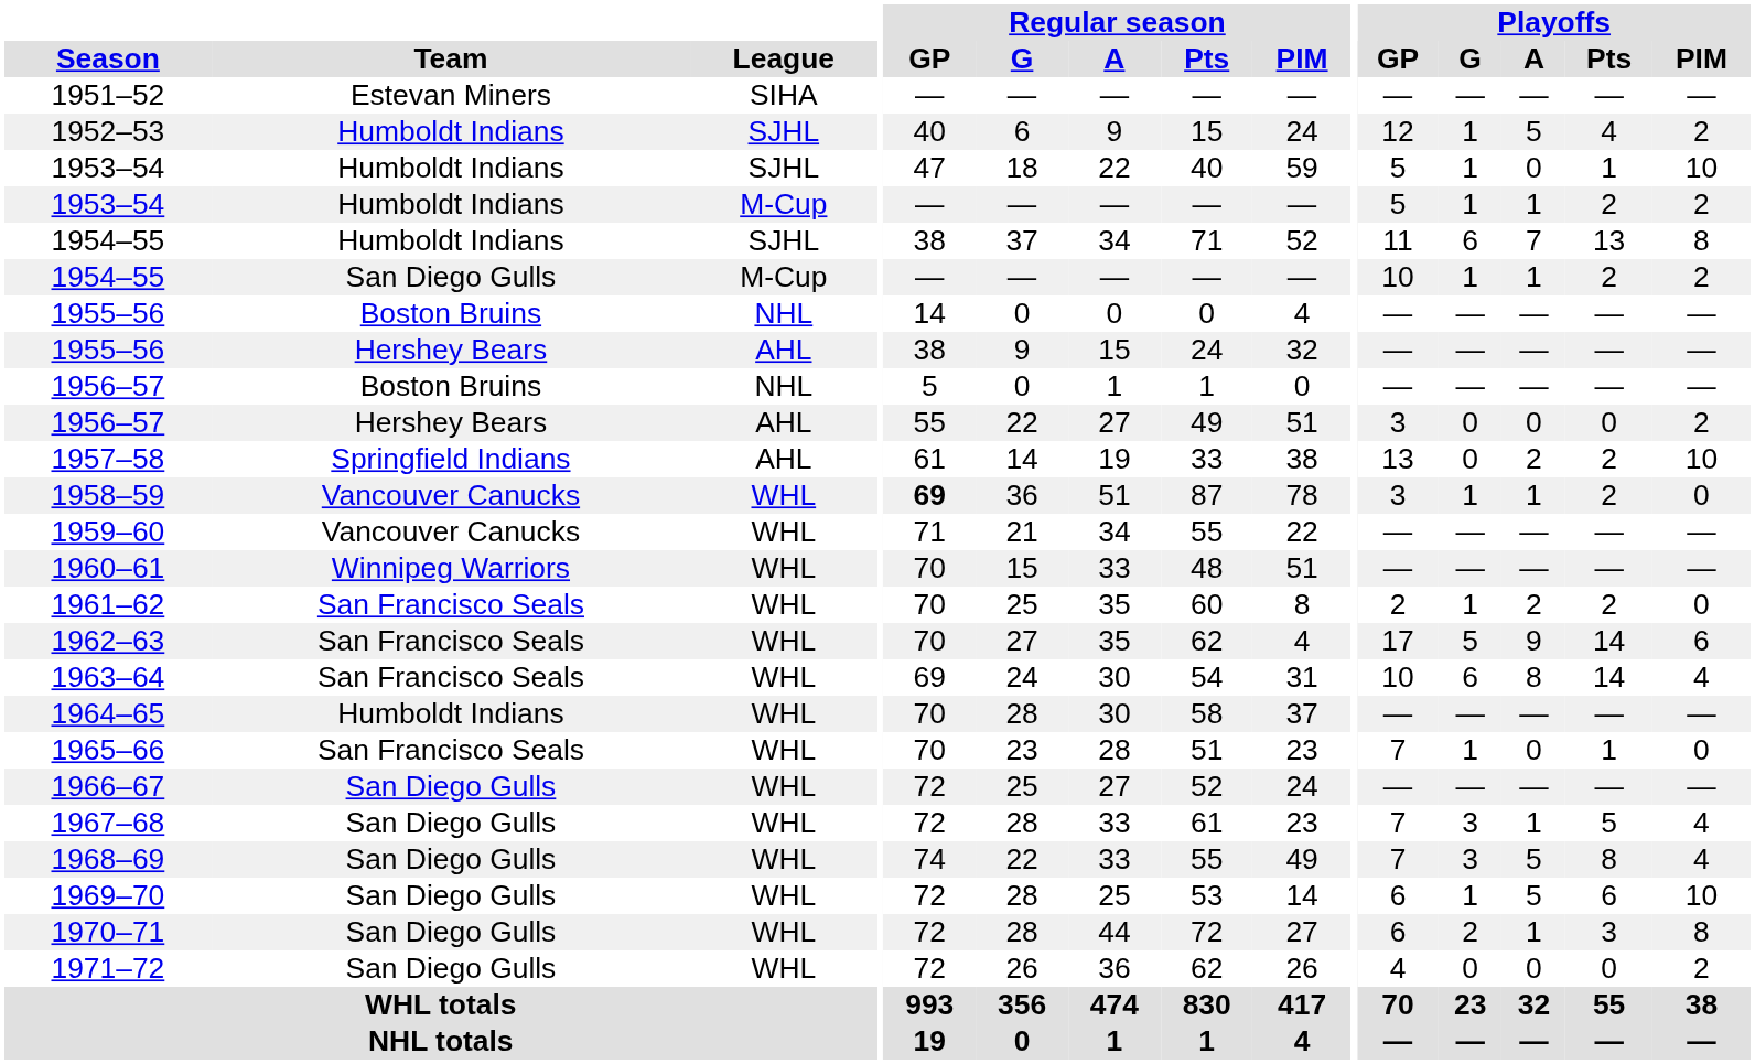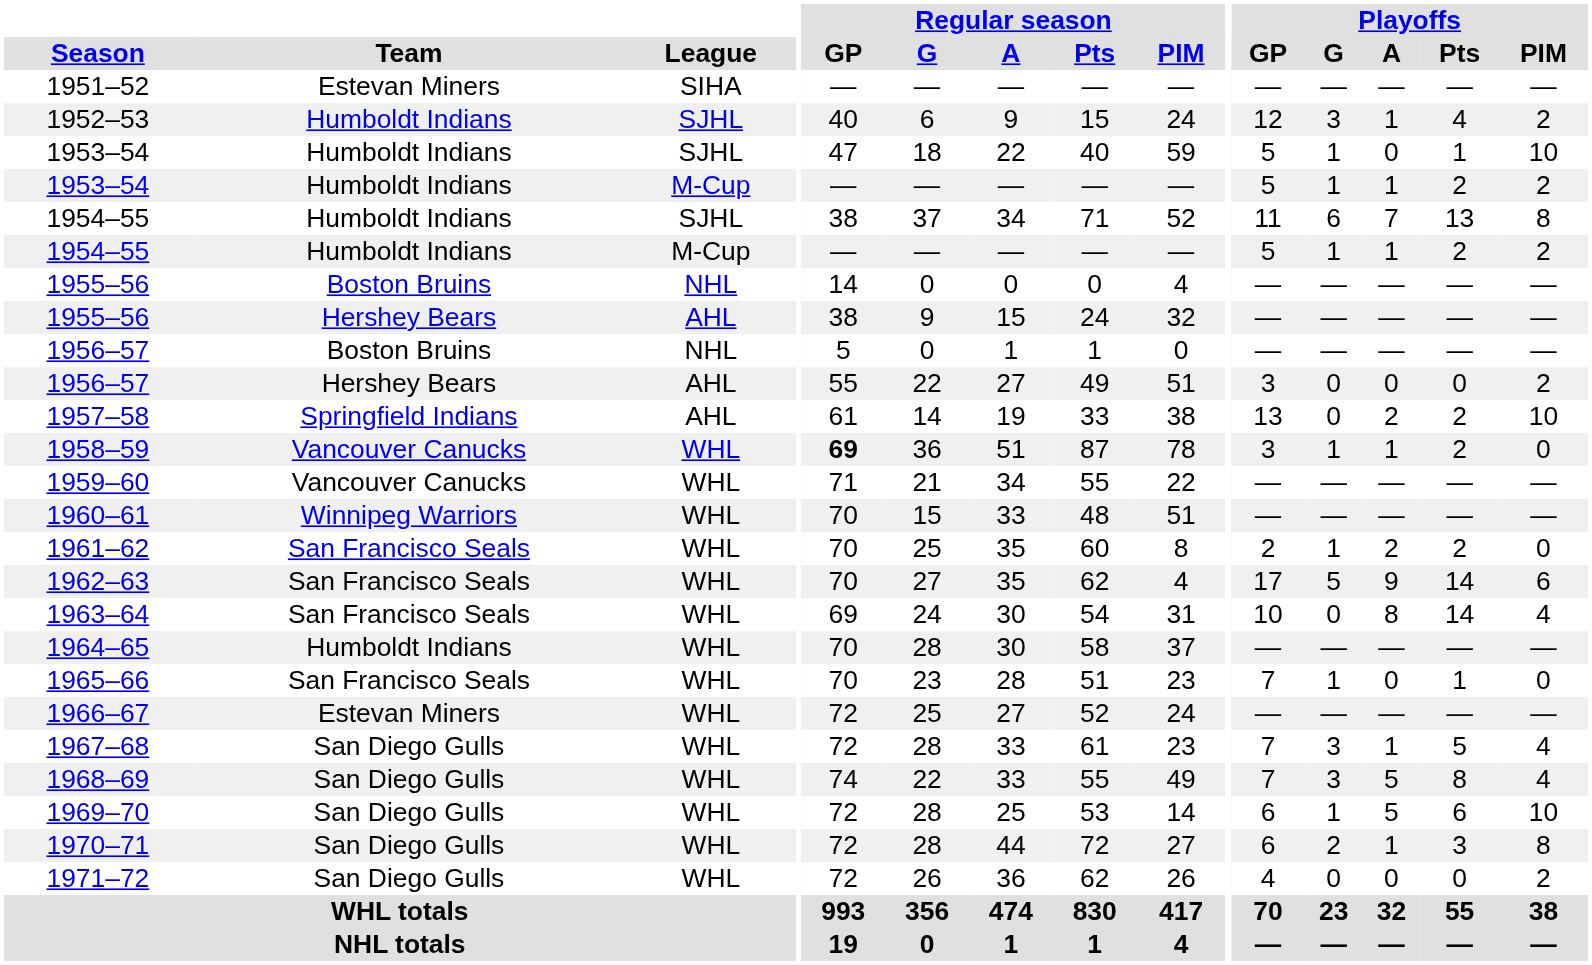1952–53 | Playoffs / G: 1 -> 3
1952–53 | Playoffs / A: 5 -> 1
1954–55 / M-Cup | Team: San Diego Gulls -> Humboldt Indians
1954–55 / M-Cup | Playoffs / GP: 10 -> 5
1963–64 | Playoffs / G: 6 -> 0
1966–67 | Team: San Diego Gulls -> Estevan Miners
